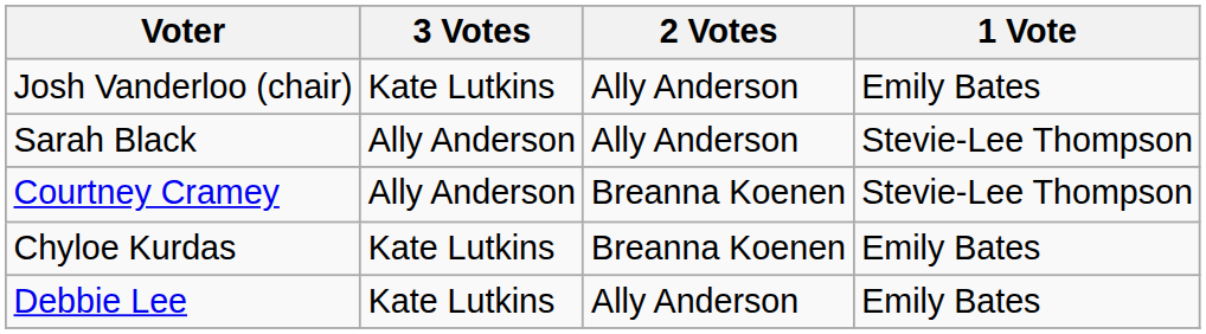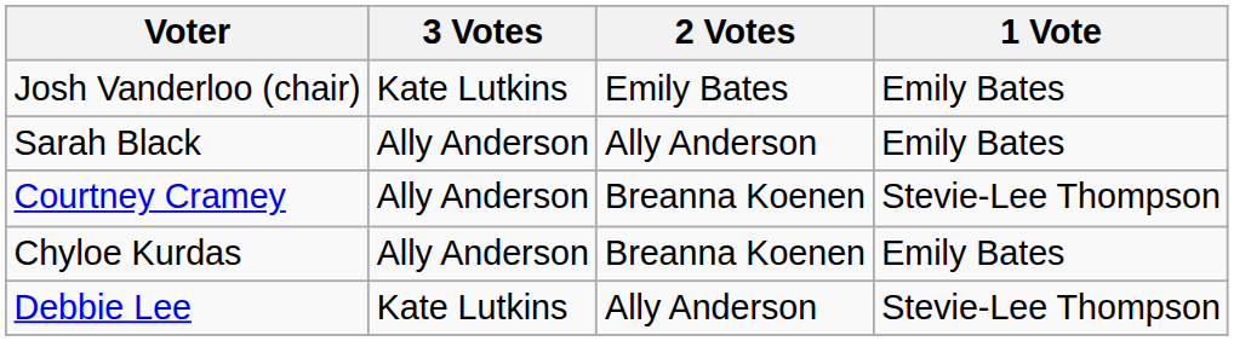Josh Vanderloo (chair) | 2 Votes: Ally Anderson -> Emily Bates
Sarah Black | 1 Vote: Stevie-Lee Thompson -> Emily Bates
Chyloe Kurdas | 3 Votes: Kate Lutkins -> Ally Anderson
Debbie Lee | 1 Vote: Emily Bates -> Stevie-Lee Thompson
